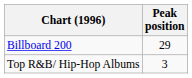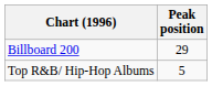Top R&B/ Hip-Hop Albums | Peak position: 3 -> 5
